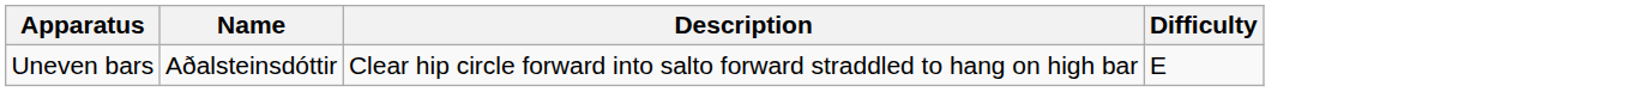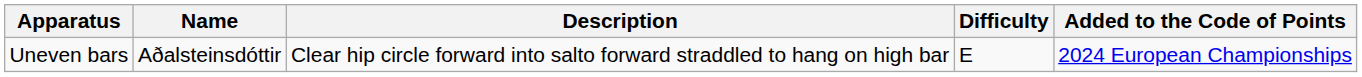+ column: Added to the Code of Points | 2024 European Championships
